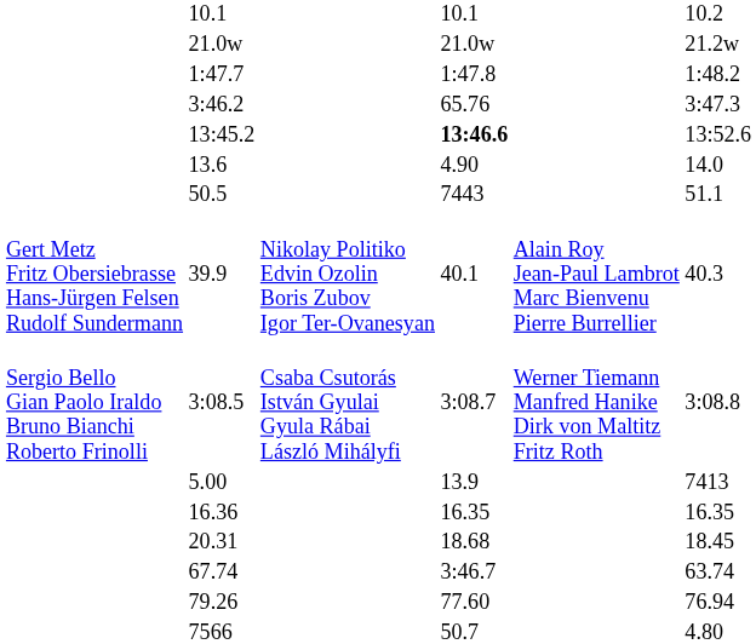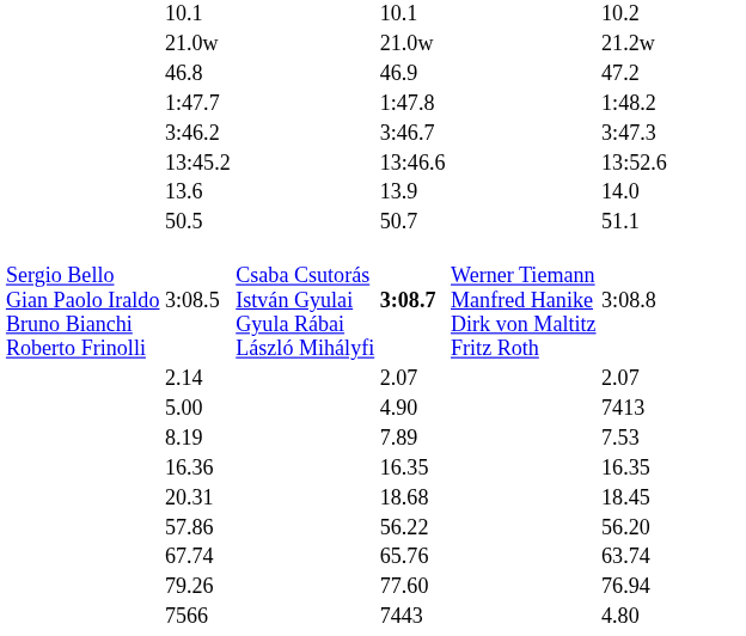+ row: 46.8 | 46.9 | 47.2
3:46.2 | column 5: 65.76 -> 3:46.7
13:45.2 | column 5: bold -> normal
13.6 | column 5: 4.90 -> 13.9
50.5 | column 5: 7443 -> 50.7
- row: Gert Metz Fritz Obersiebrasse Hans-Jürgen Felsen Rudolf Sundermann | 39.9 | Nikolay Politiko Edvin Ozolin Boris Zubov Igor Ter-Ovanesyan | 40.1 | Alain Roy Jean-Paul Lambrot Marc Bienvenu Pierre Burrellier | 40.3
3:08.5 | column 5: normal -> bold
+ row: 2.14 | 2.07 | 2.07
5.00 | column 5: 13.9 -> 4.90
+ row: 8.19 | 7.89 | 7.53
+ row: 57.86 | 56.22 | 56.20
67.74 | column 5: 3:46.7 -> 65.76
7566 | column 5: 50.7 -> 7443
